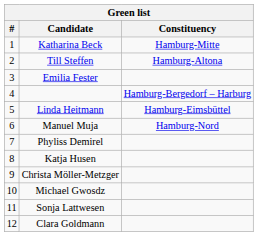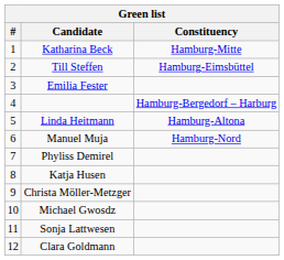Till Steffen | Constituency: Hamburg-Altona -> Hamburg-Eimsbüttel
Linda Heitmann | Constituency: Hamburg-Eimsbüttel -> Hamburg-Altona
